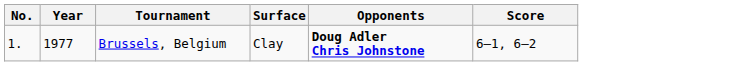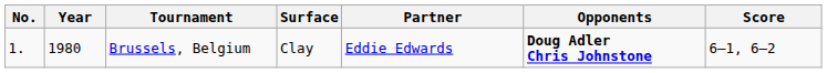+ column: Partner | Eddie Edwards
Brussels, Belgium | Year: 1977 -> 1980
